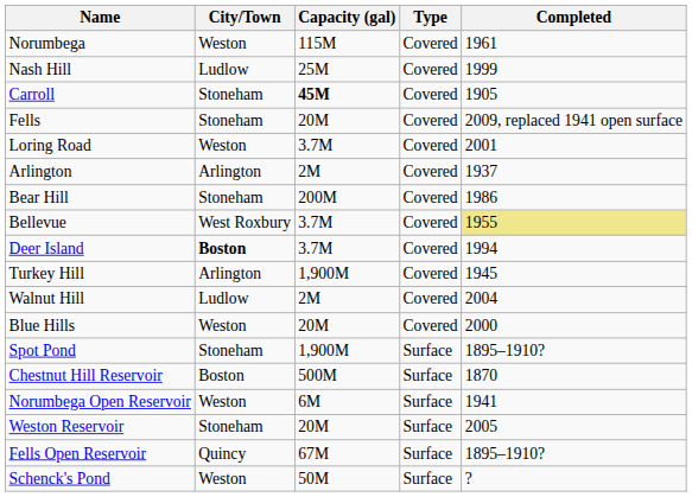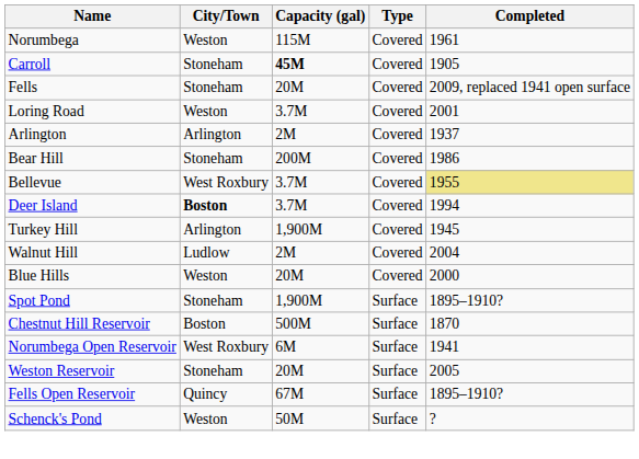- row: Nash Hill | Ludlow | 25M | Covered | 1999
Norumbega Open Reservoir | City/Town: Weston -> West Roxbury
